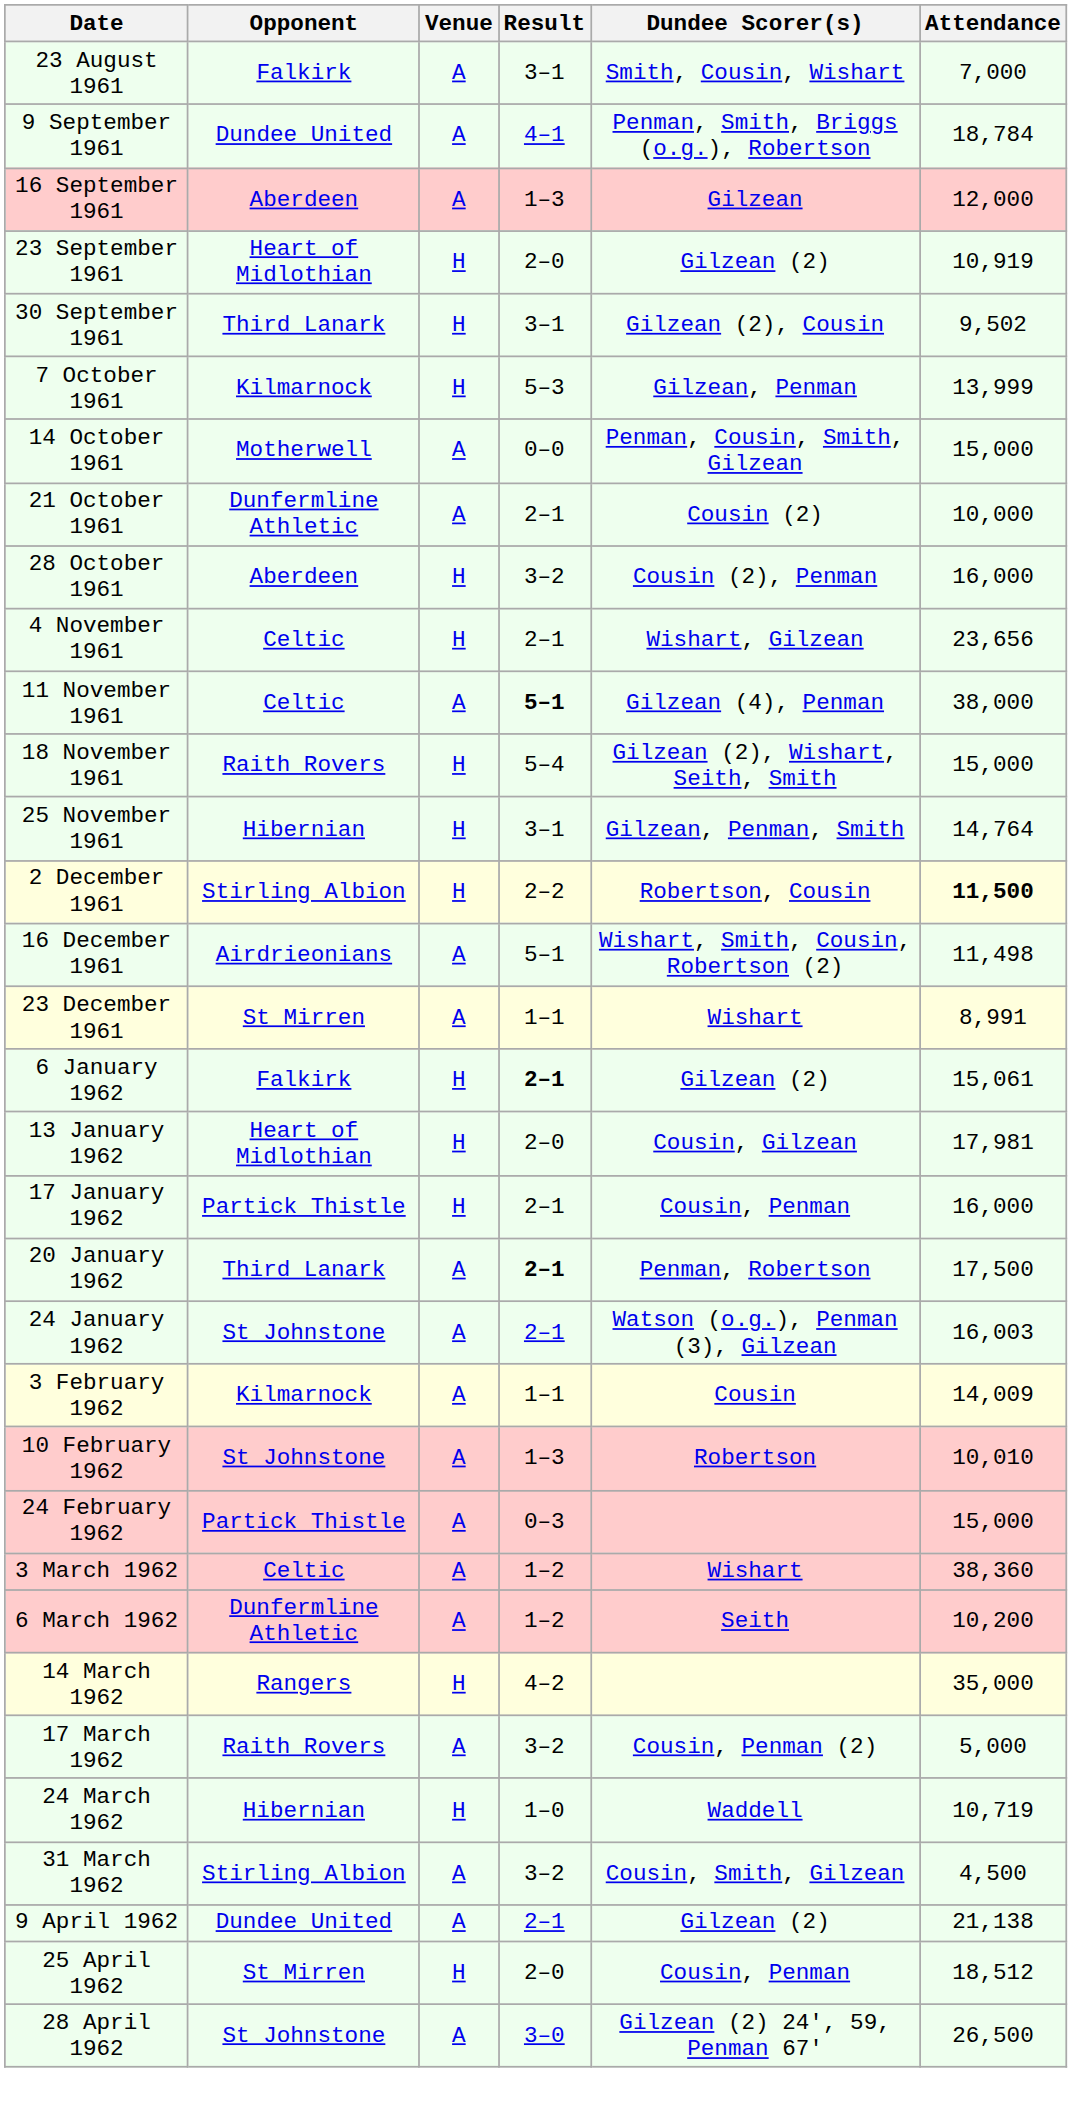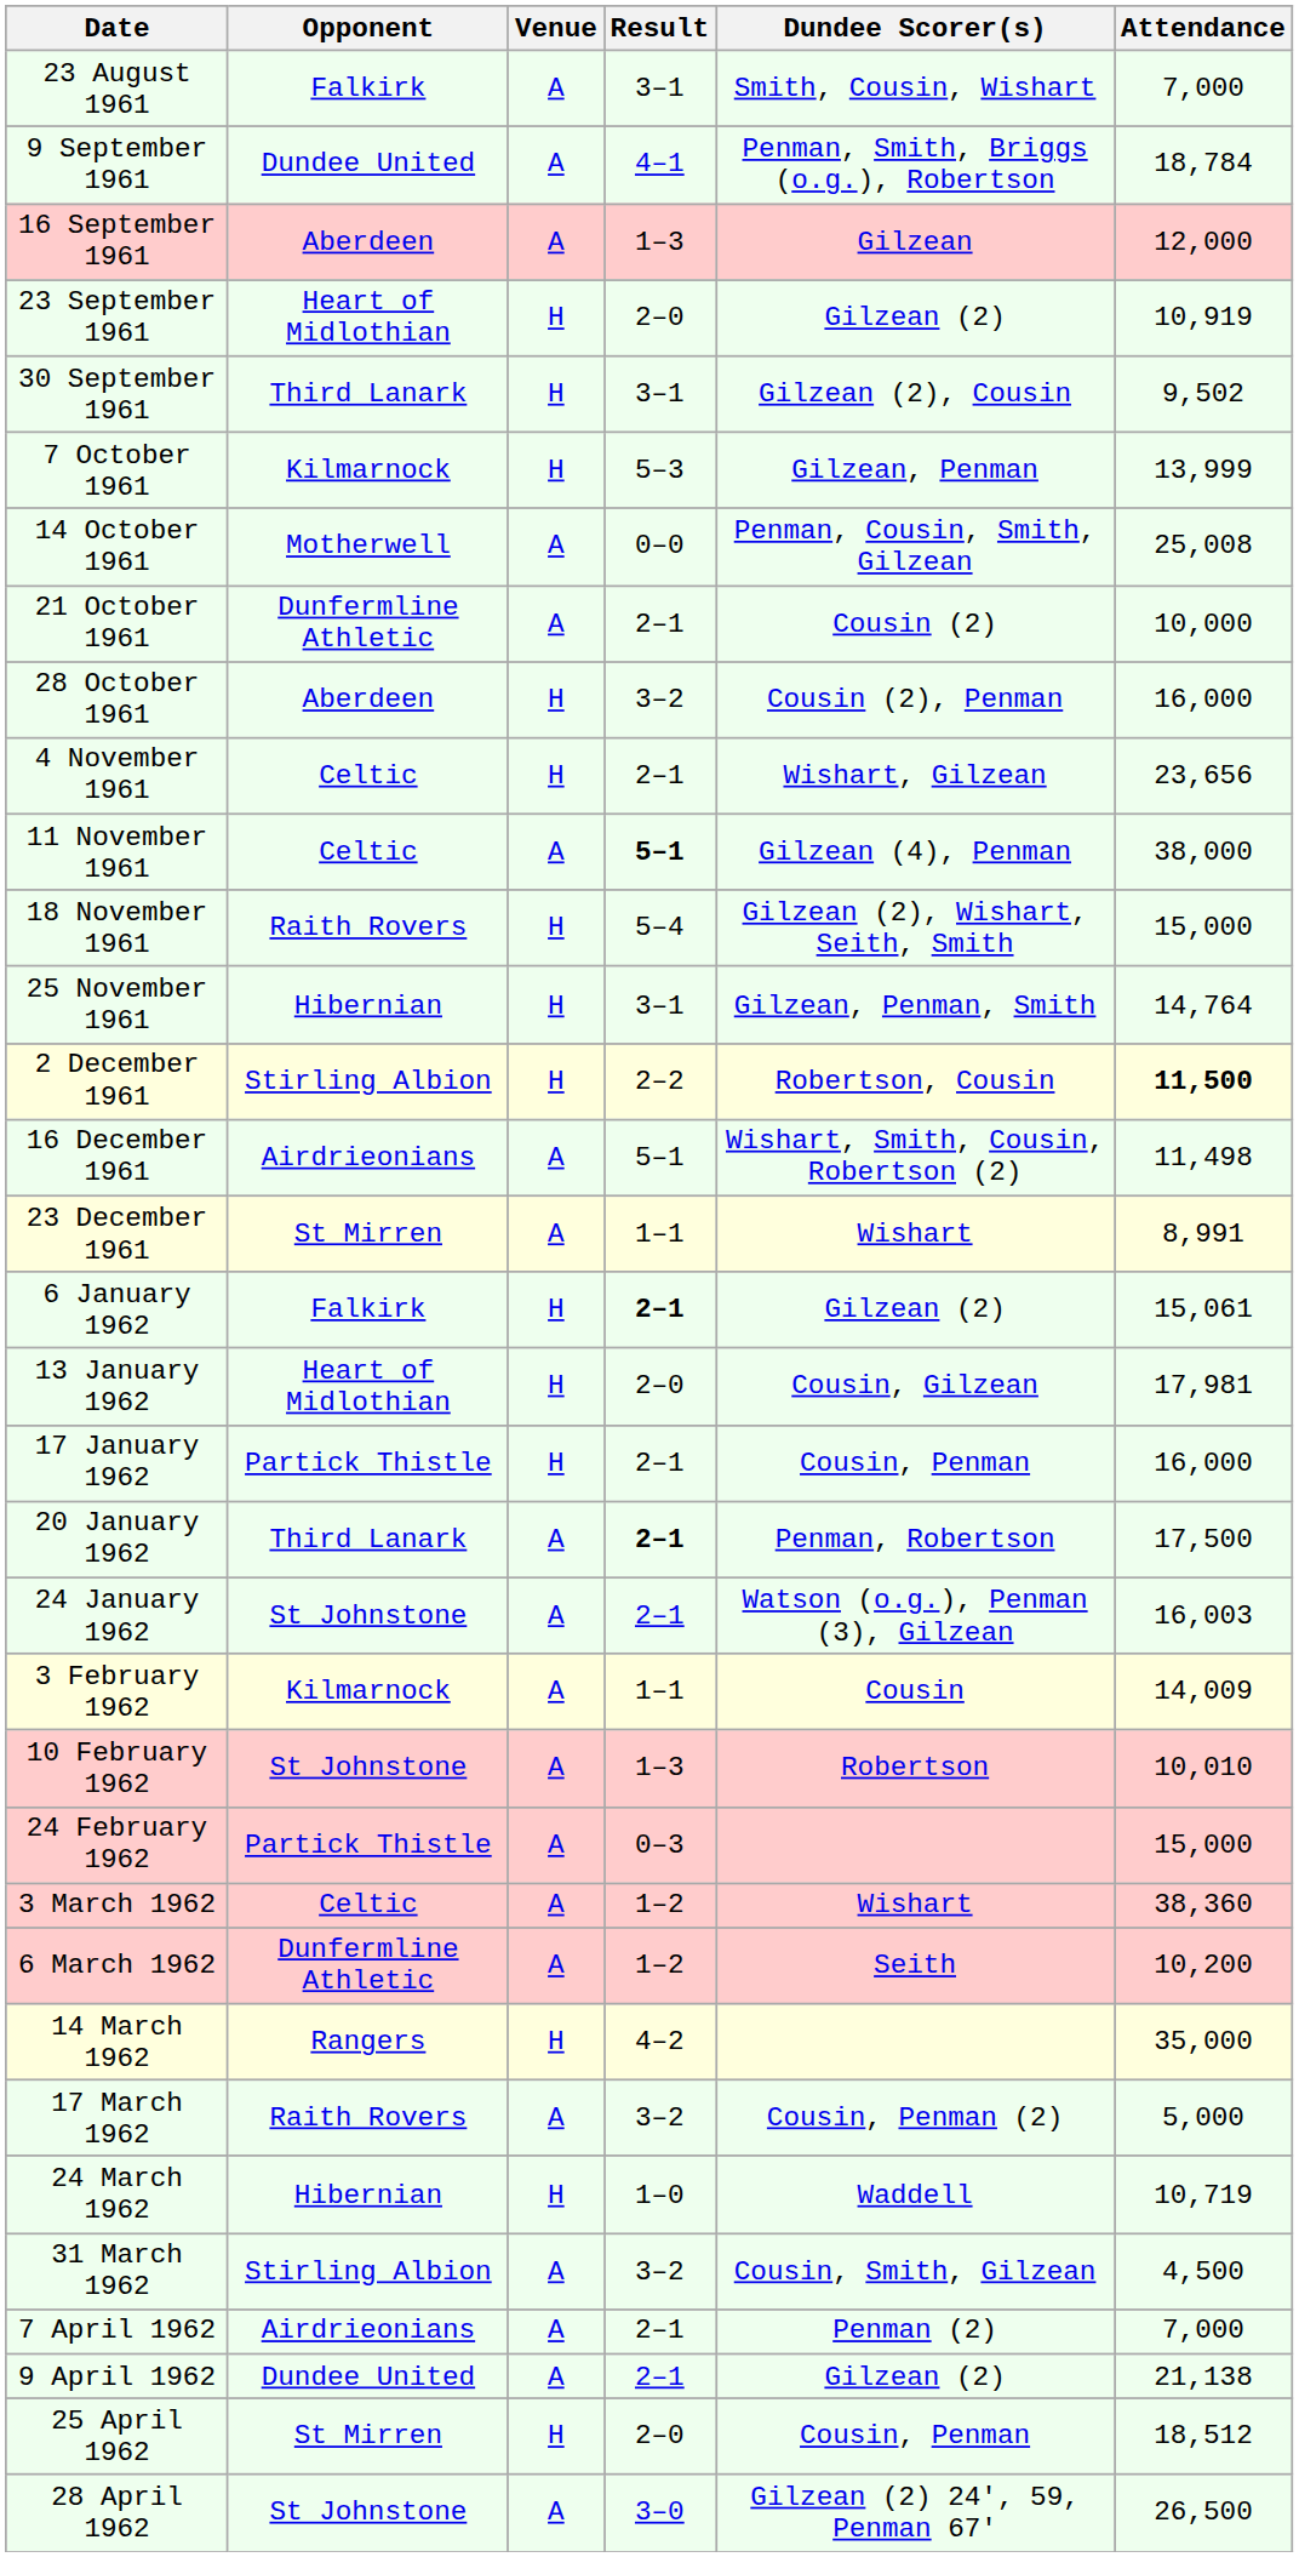14 October 1961 | Attendance: 15,000 -> 25,008
+ row: 7 April 1962 | Airdrieonians | A | 2–1 | Penman (2) | 7,000
